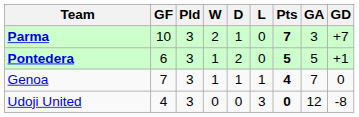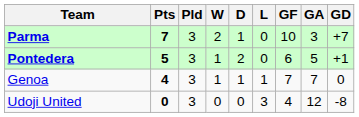columns swapped: Pts <-> GF
